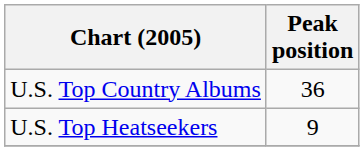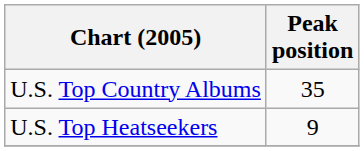U.S. Top Country Albums | Peak position: 36 -> 35
